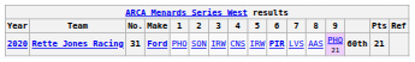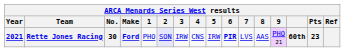Rette Jones Racing | Year: 2020 -> 2021
Rette Jones Racing | No.: 31 -> 30
Rette Jones Racing | 2: no background -> lavender background
Rette Jones Racing | Pts: 21 -> 23
